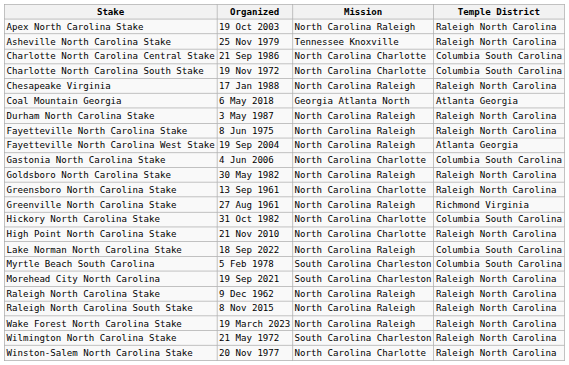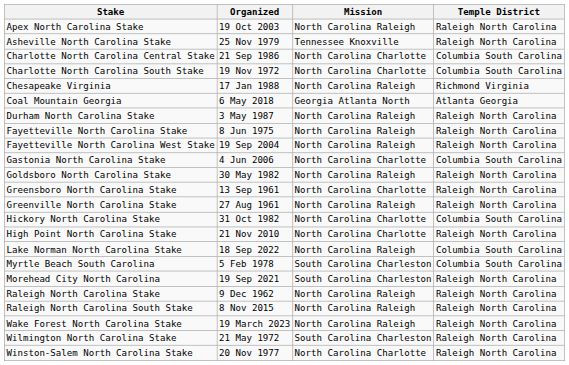Chesapeake Virginia | Temple District: Raleigh North Carolina -> Richmond Virginia
Fayetteville North Carolina West Stake | Temple District: Atlanta Georgia -> Raleigh North Carolina
Greenville North Carolina Stake | Temple District: Richmond Virginia -> Raleigh North Carolina
